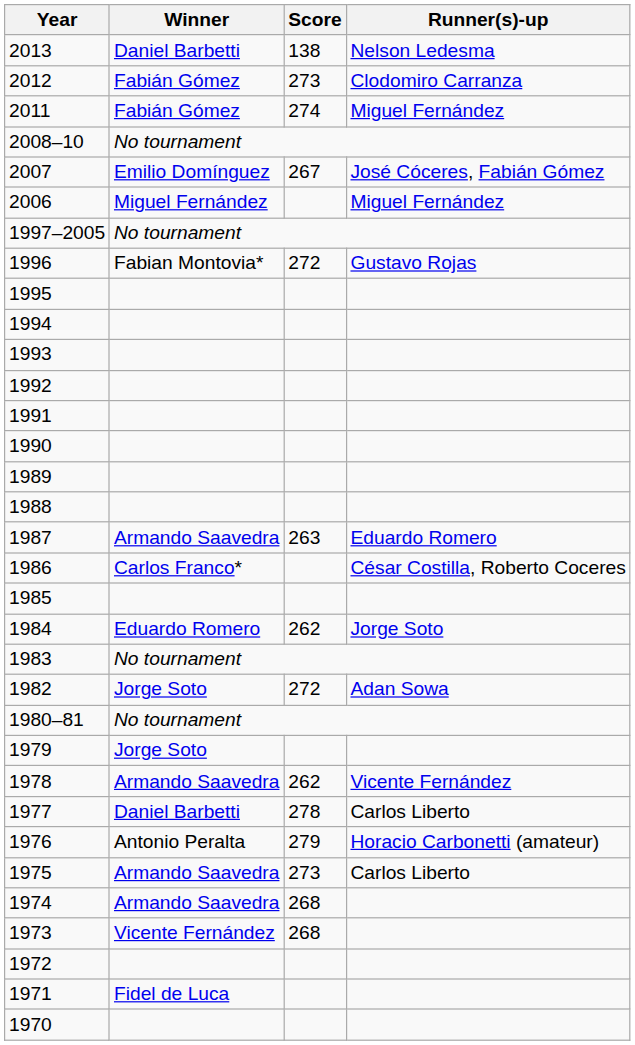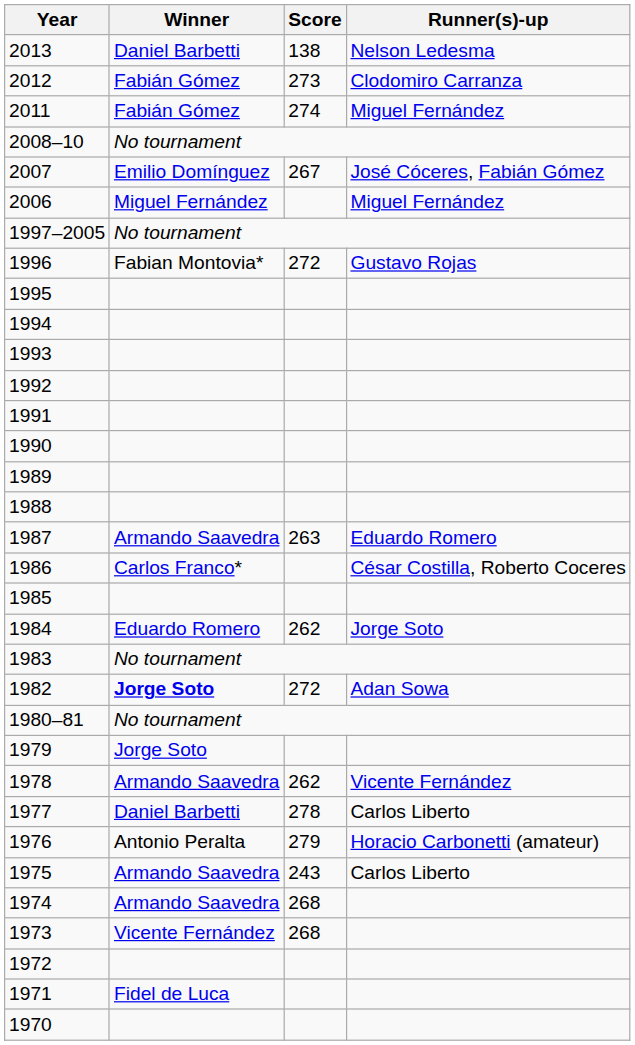1982 | Winner: normal -> bold
1975 | Score: 273 -> 243
